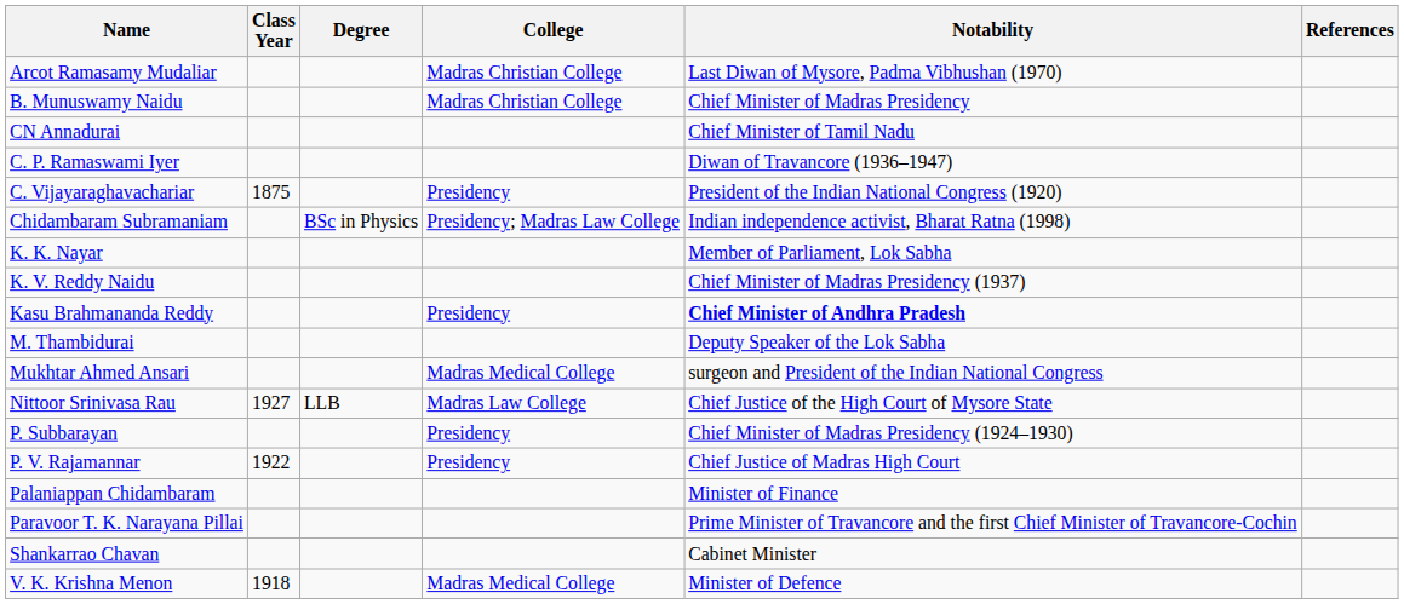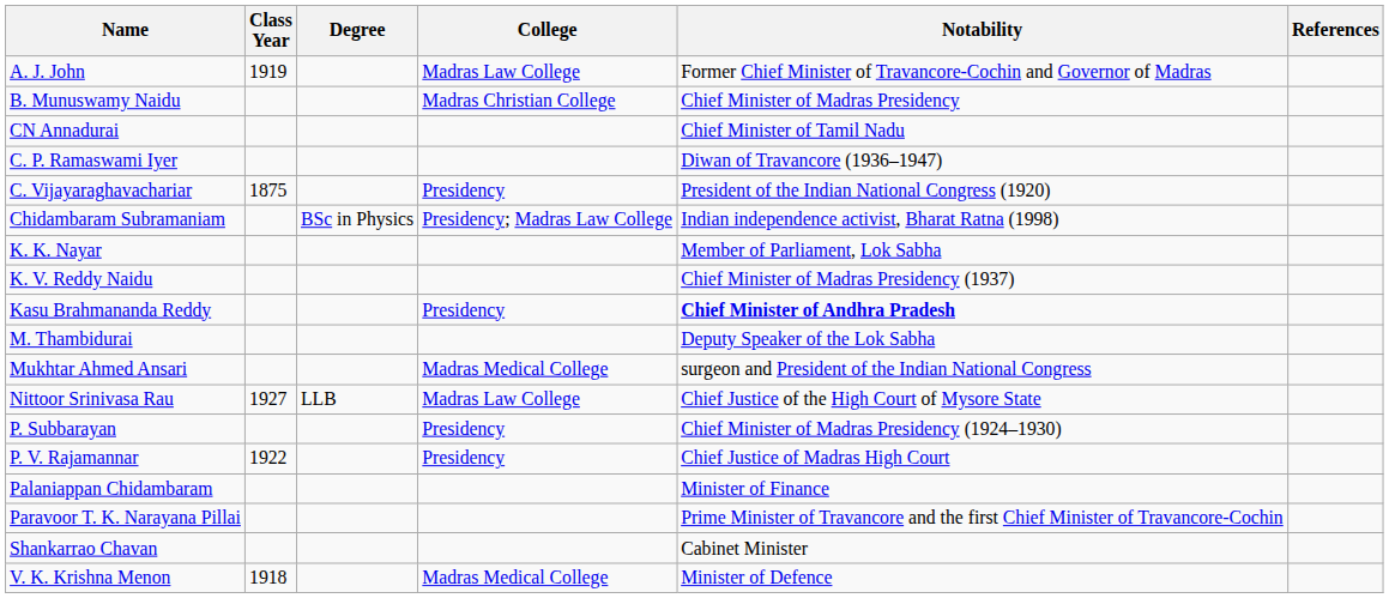+ row: A. J. John | 1919 | Madras Law College | Former Chief Minister of Travancore-Cochin and Governor of Madras
- row: Arcot Ramasamy Mudaliar | Madras Christian College | Last Diwan of Mysore, Padma Vibhushan (1970)
